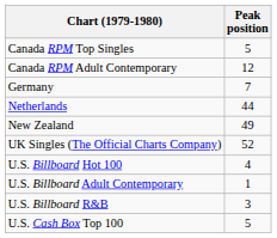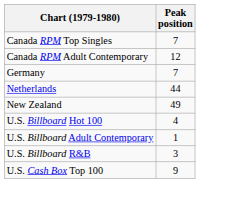Canada RPM Top Singles | Peak position: 5 -> 7
- row: UK Singles (The Official Charts Company) | 52
U.S. Cash Box Top 100 | Peak position: 5 -> 9
